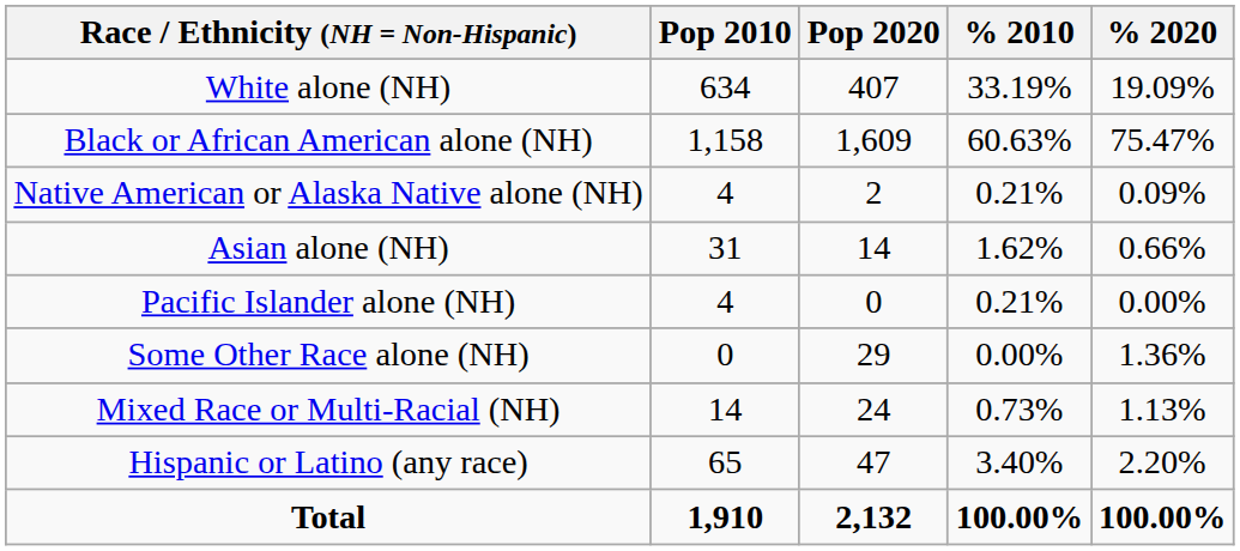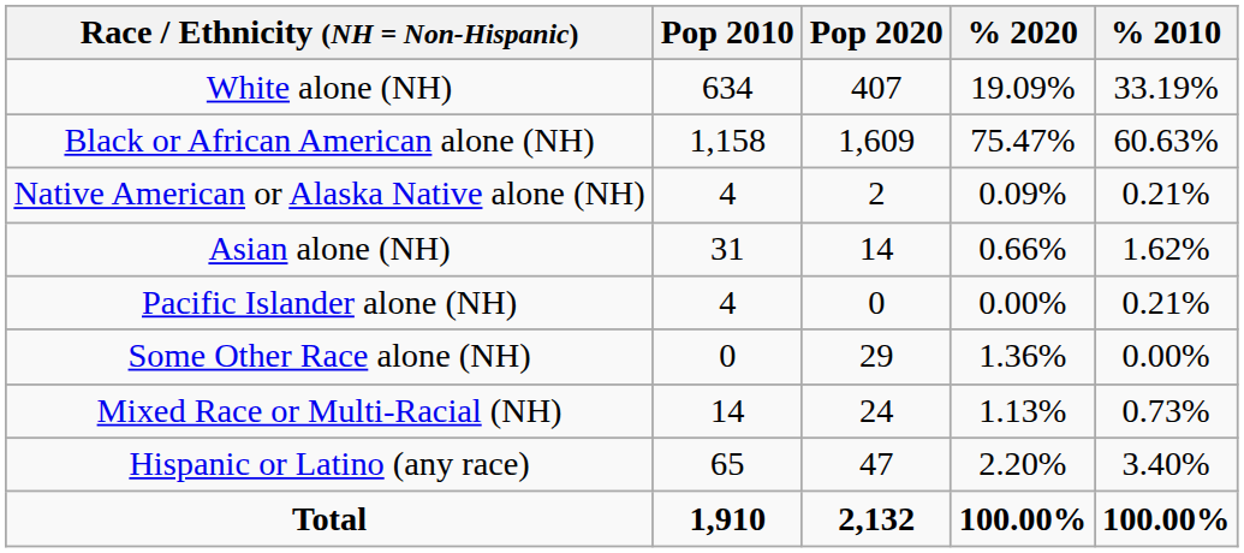columns swapped: % 2010 <-> % 2020
